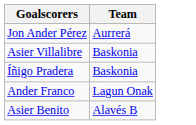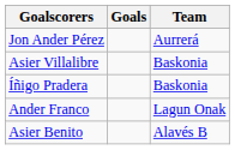+ column: Goals
